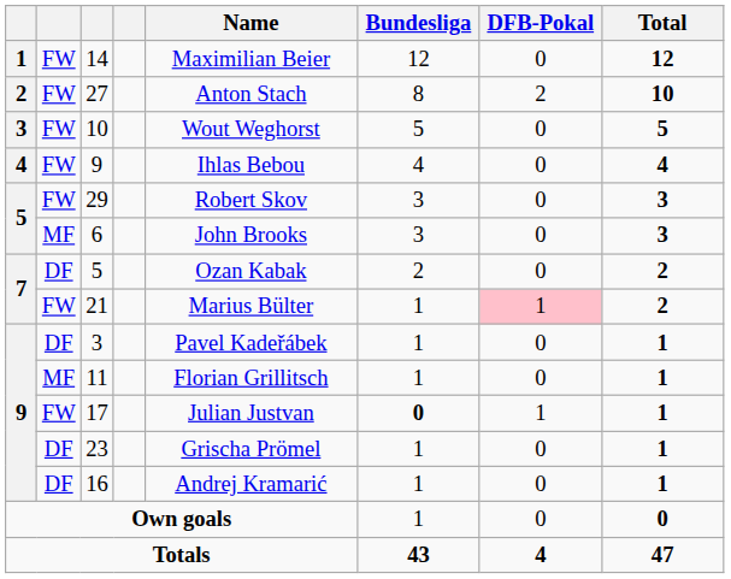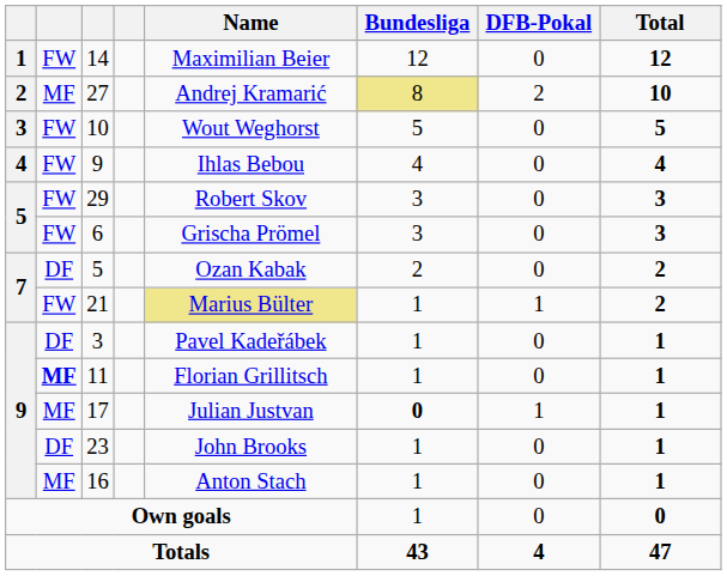27 | column 2: FW -> MF
27 | Name: Anton Stach -> Andrej Kramarić
27 | Bundesliga: no background -> khaki background
6 | column 2: MF -> FW
6 | Name: John Brooks -> Grischa Prömel
21 | Name: no background -> khaki background
21 | DFB-Pokal: pink background -> no background
11 | column 2: normal -> bold
17 | column 2: FW -> MF
23 | Name: Grischa Prömel -> John Brooks
16 | column 2: DF -> MF
16 | Name: Andrej Kramarić -> Anton Stach
